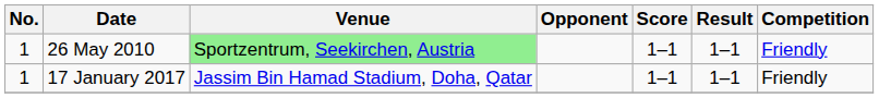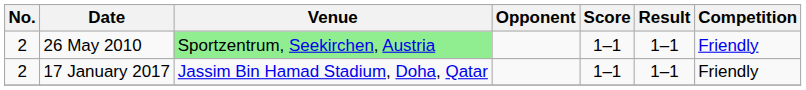26 May 2010 | No.: 1 -> 2
17 January 2017 | No.: 1 -> 2
